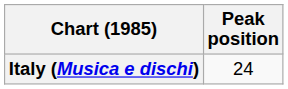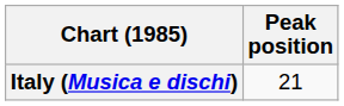Italy (Musica e dischi) | Peak position: 24 -> 21
